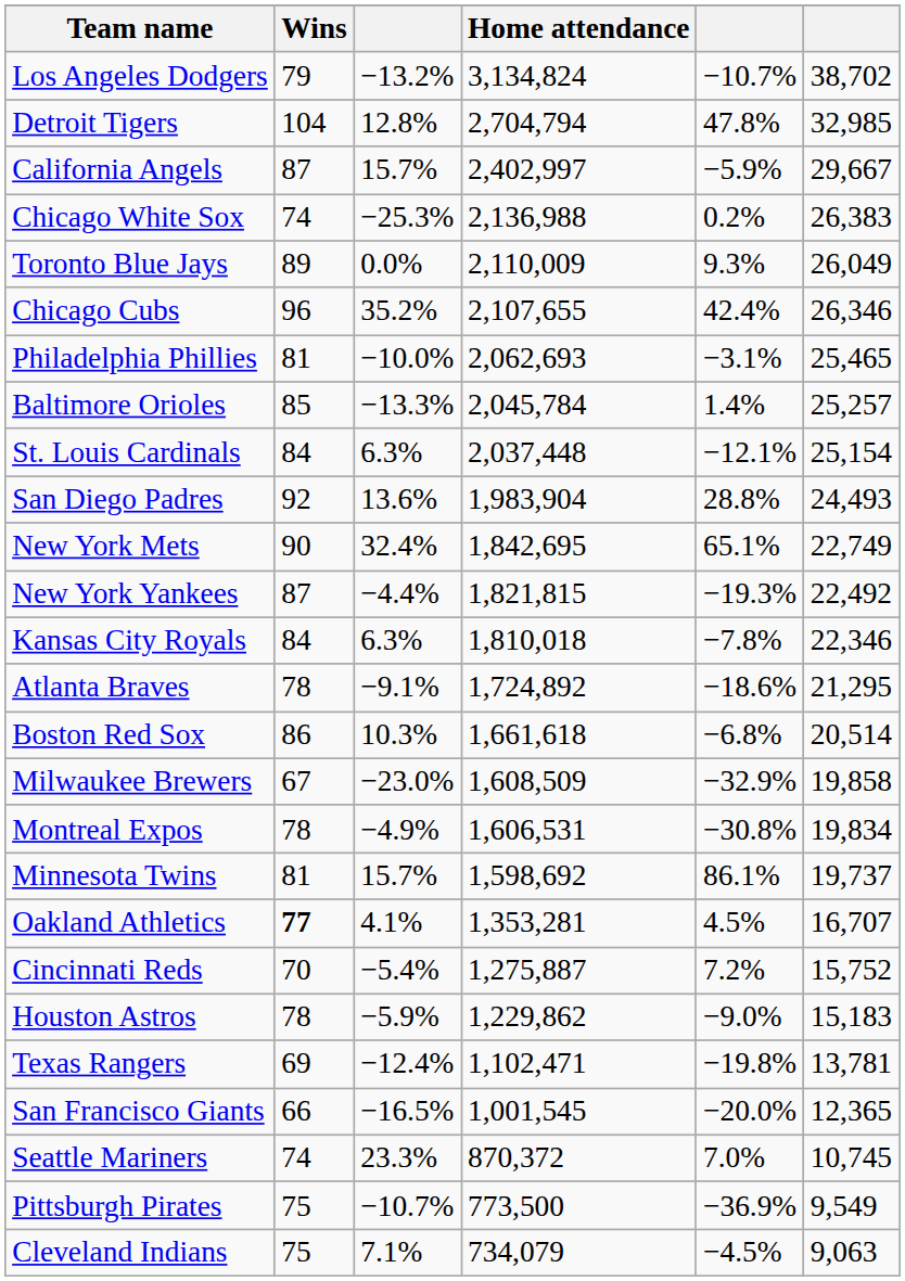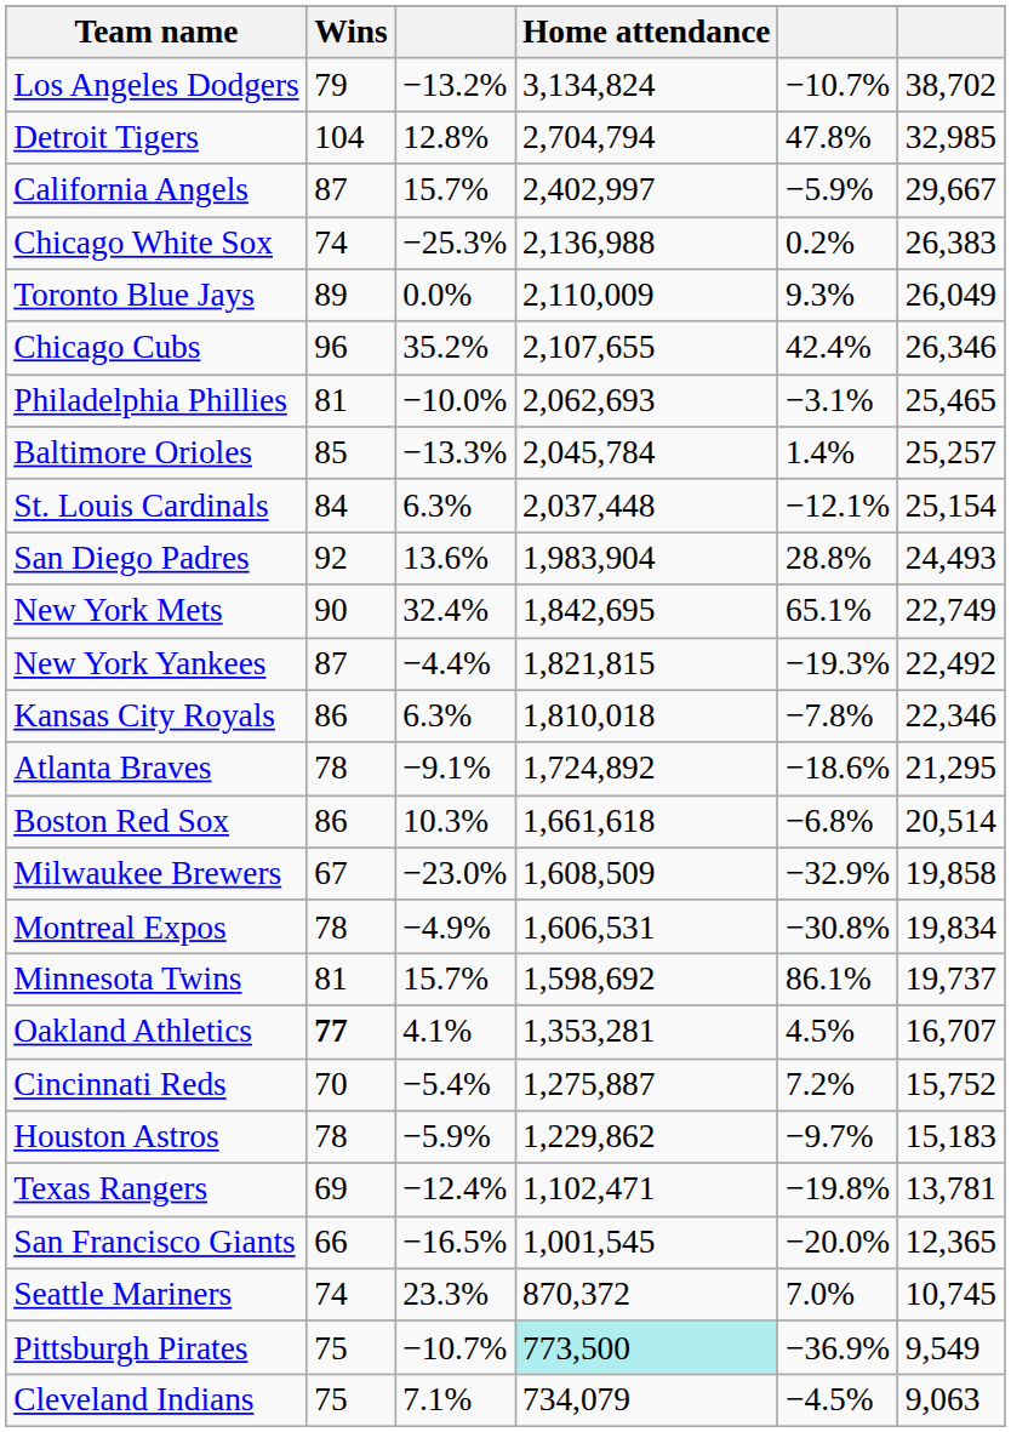Kansas City Royals | Wins: 84 -> 86
Houston Astros | column 5: −9.0% -> −9.7%
Pittsburgh Pirates | Home attendance: no background -> paleturquoise background
